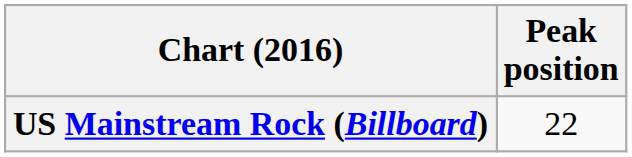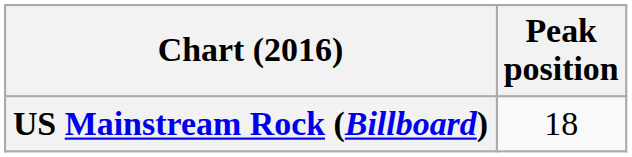US Mainstream Rock (Billboard) | Peak position: 22 -> 18
